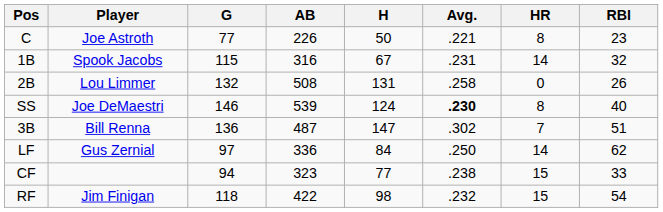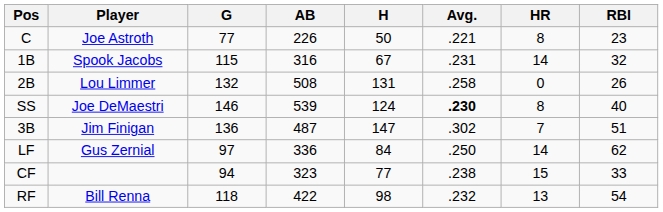3B | Player: Bill Renna -> Jim Finigan
RF | Player: Jim Finigan -> Bill Renna
RF | HR: 15 -> 13
